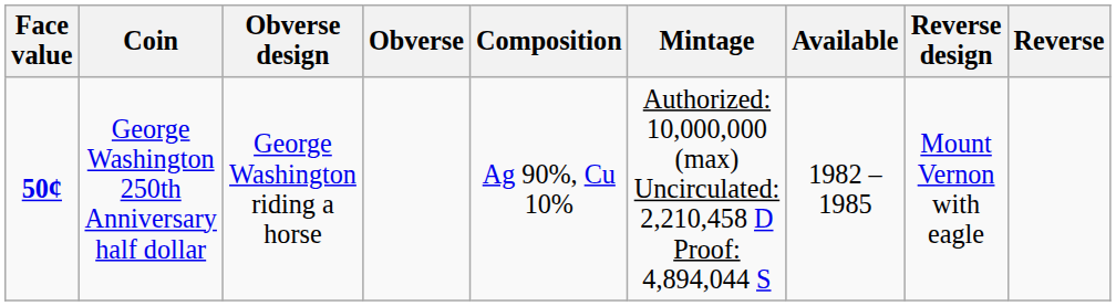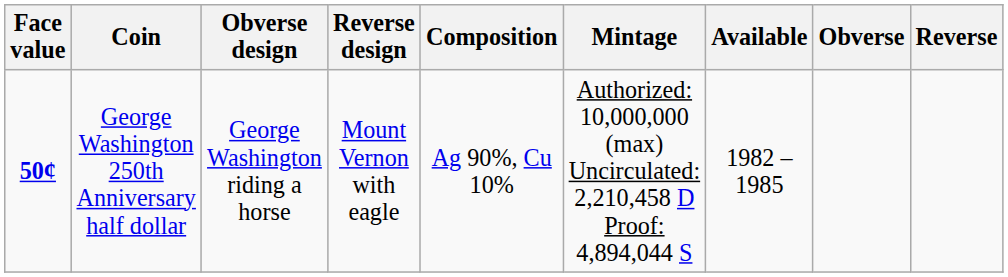columns swapped: Reverse design <-> Obverse
